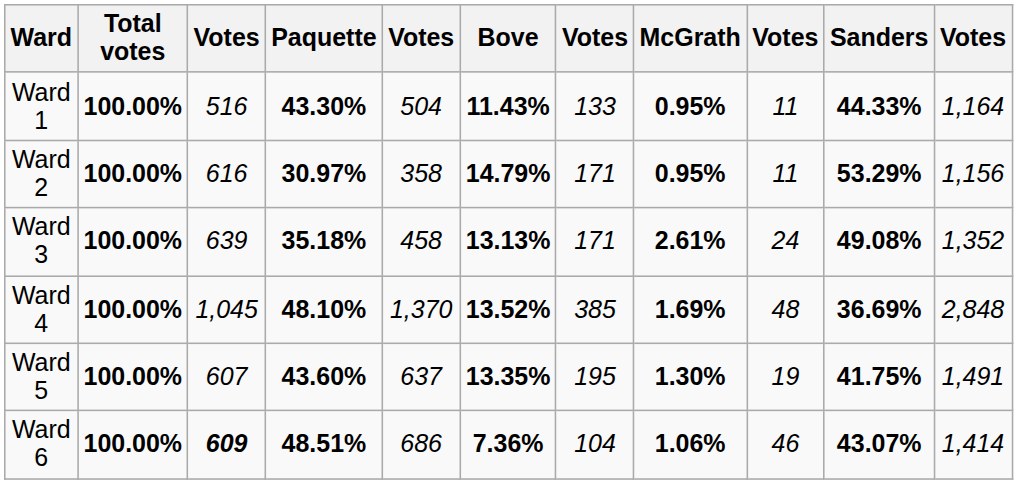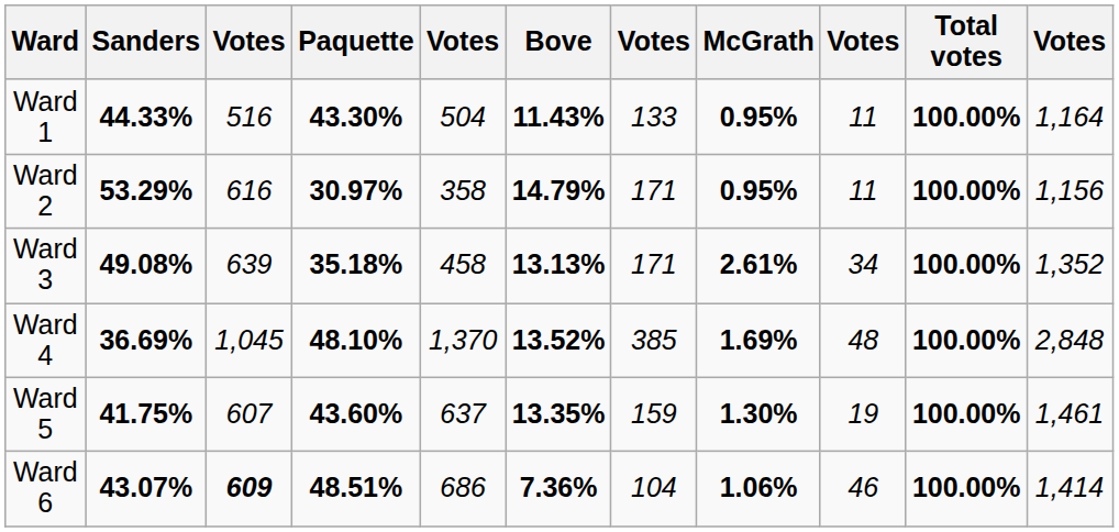columns swapped: Sanders <-> Total votes
Ward 3 | column 9: 24 -> 34
Ward 5 | column 7: 195 -> 159
Ward 5 | column 11: 1,491 -> 1,461
